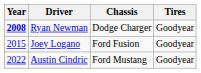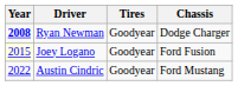columns swapped: Chassis <-> Tires
Joey Logano | Year: no background -> lightyellow background
